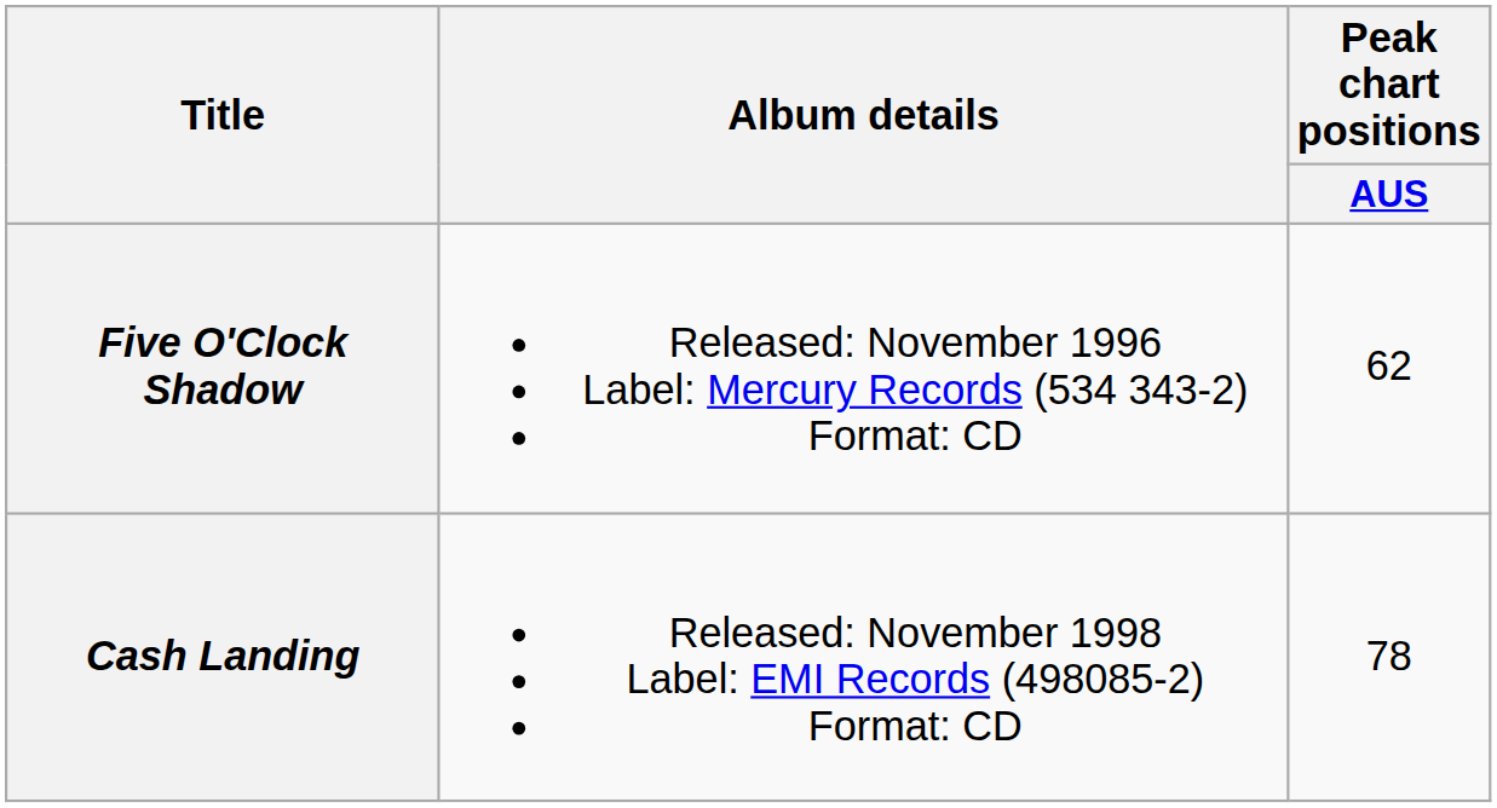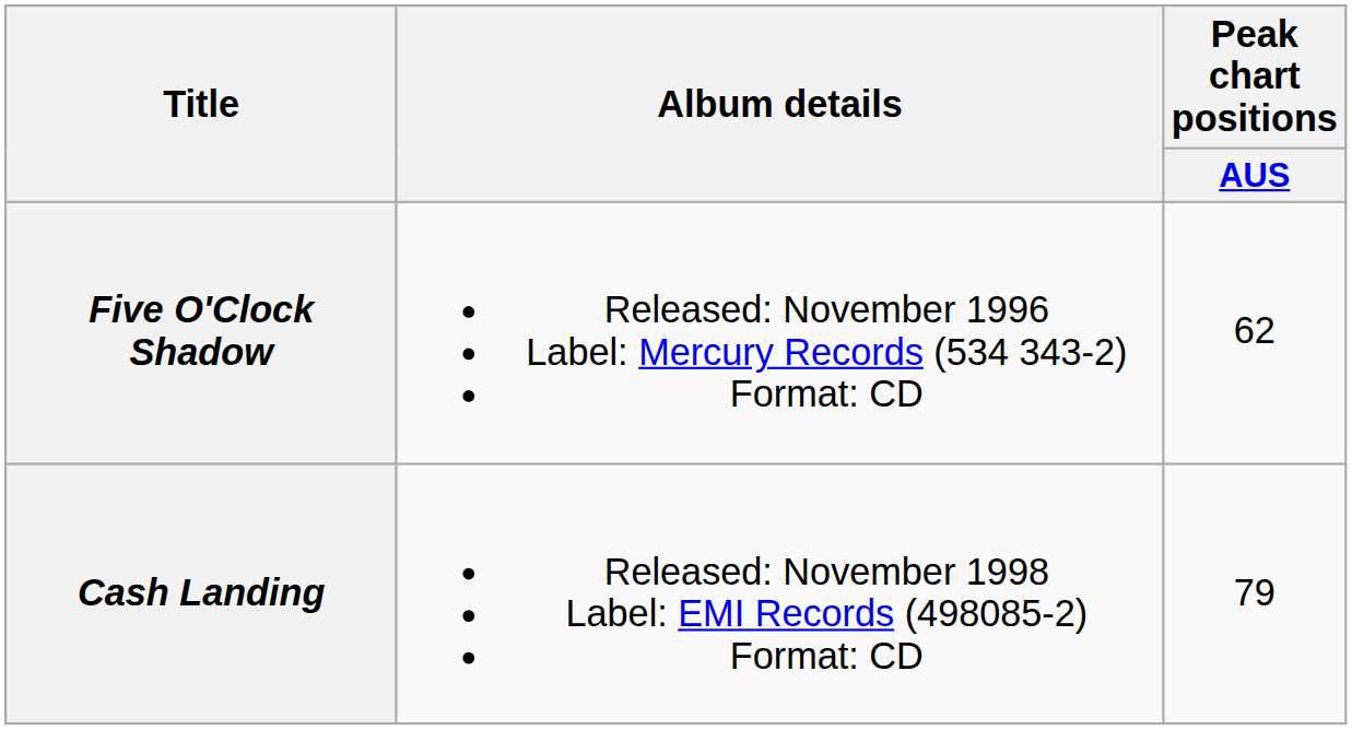Cash Landing | Peak chart positions / AUS: 78 -> 79
